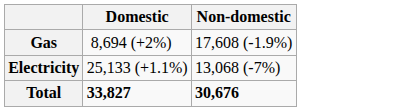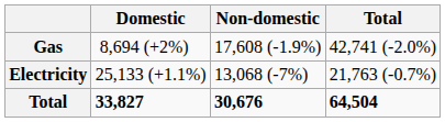+ column: Total | 42,741 (-2.0%) | 21,763 (-0.7%) | 64,504
